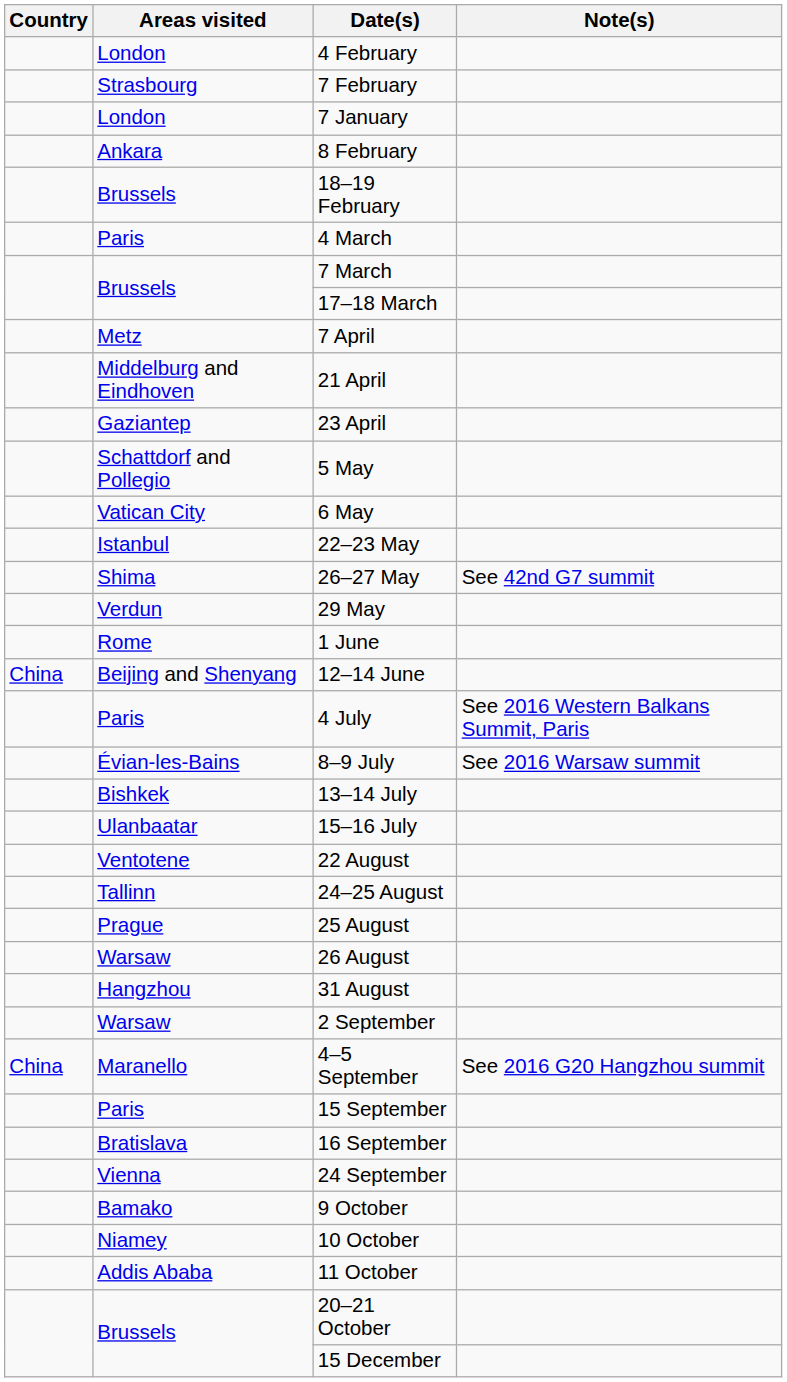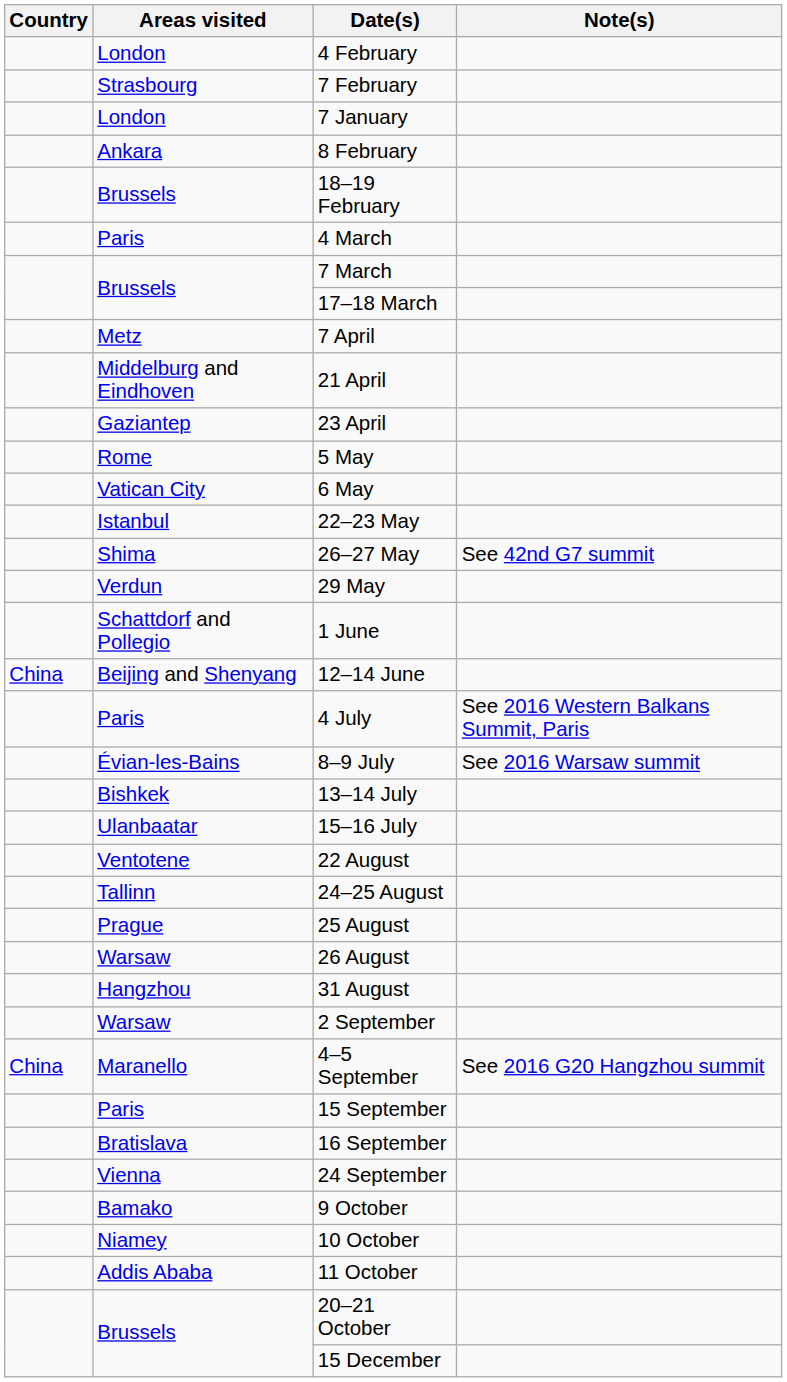5 May | Areas visited: Schattdorf and Pollegio -> Rome
1 June | Areas visited: Rome -> Schattdorf and Pollegio
